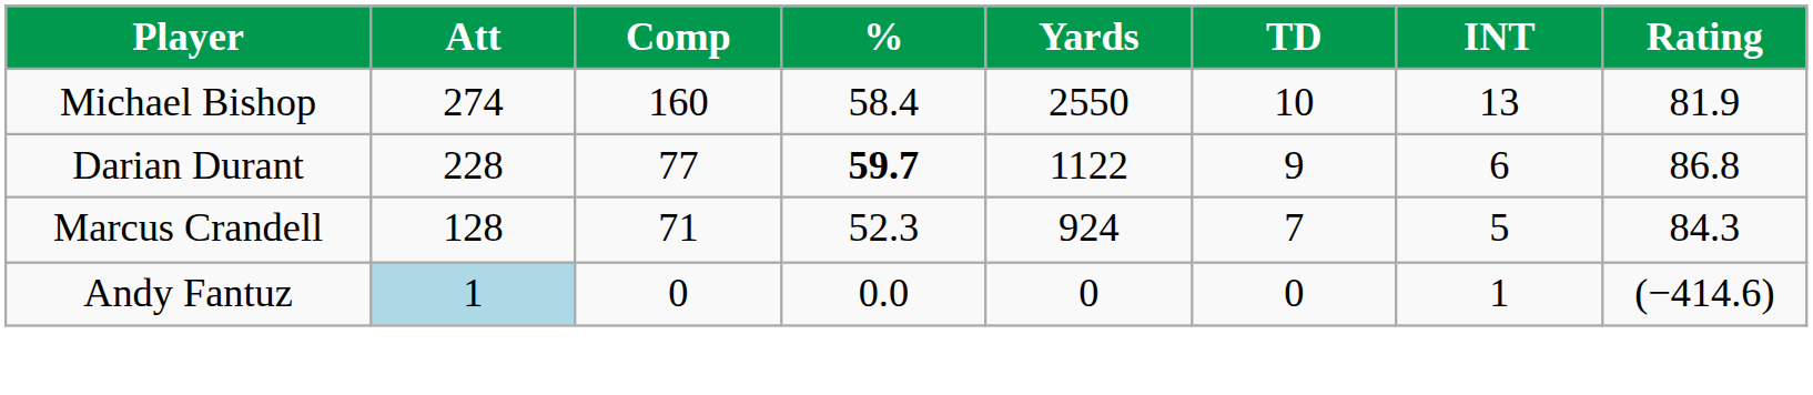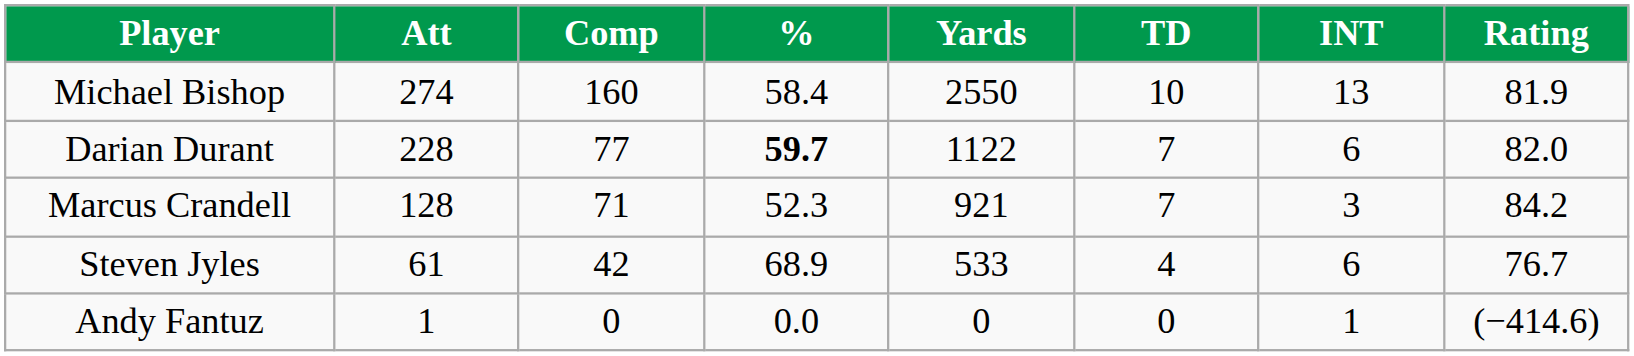Darian Durant | TD: 9 -> 7
Darian Durant | Rating: 86.8 -> 82.0
Marcus Crandell | Yards: 924 -> 921
Marcus Crandell | INT: 5 -> 3
Marcus Crandell | Rating: 84.3 -> 84.2
+ row: Steven Jyles | 61 | 42 | 68.9 | 533 | 4 | 6 | 76.7
Andy Fantuz | Att: lightblue background -> no background
